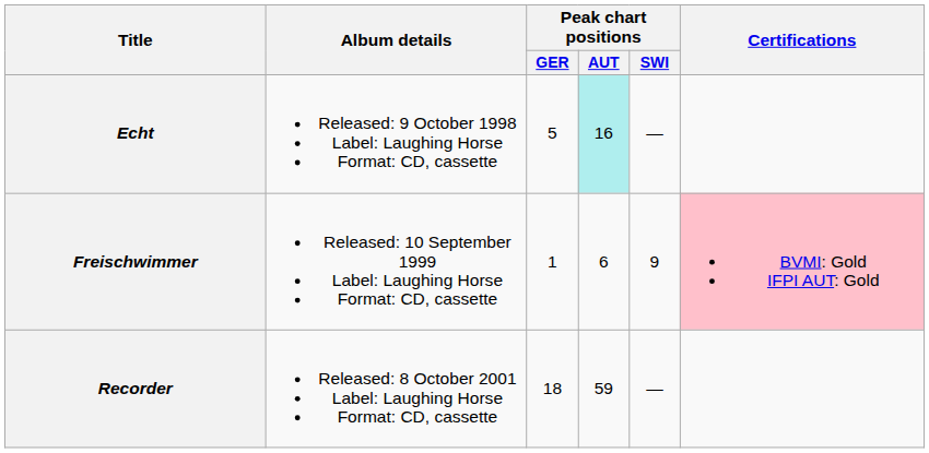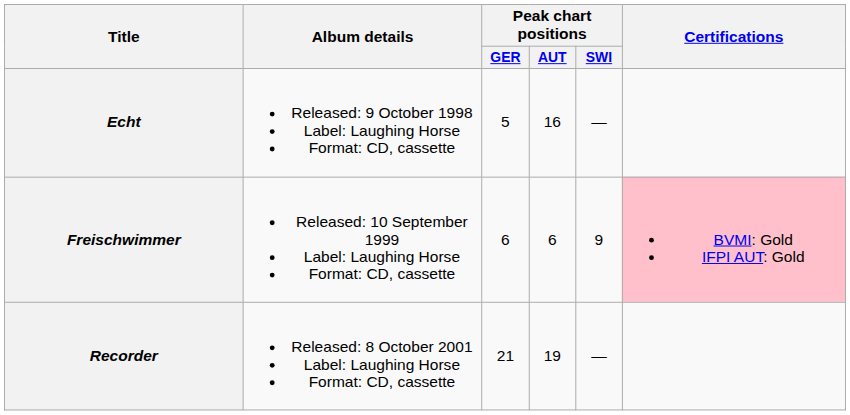Echt | Peak chart positions / AUT: paleturquoise background -> no background
Freischwimmer | Peak chart positions / GER: 1 -> 6
Recorder | Peak chart positions / GER: 18 -> 21
Recorder | Peak chart positions / AUT: 59 -> 19
